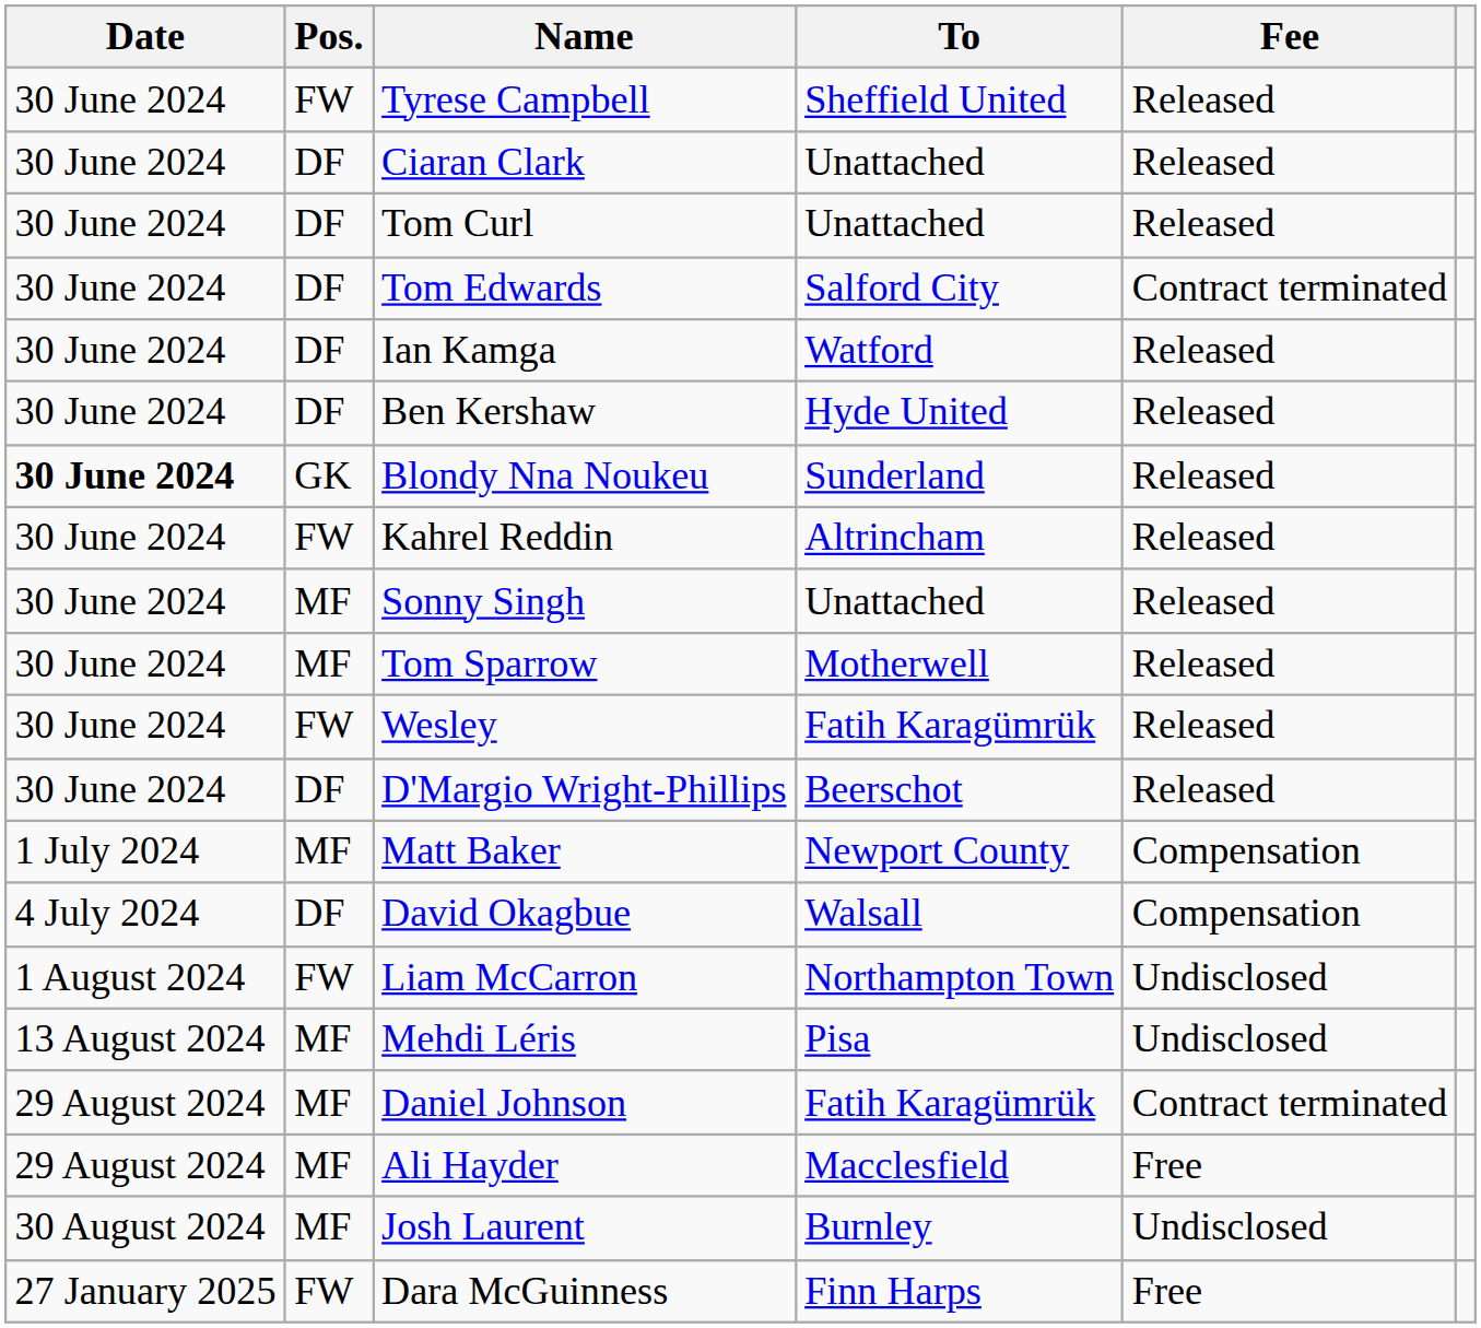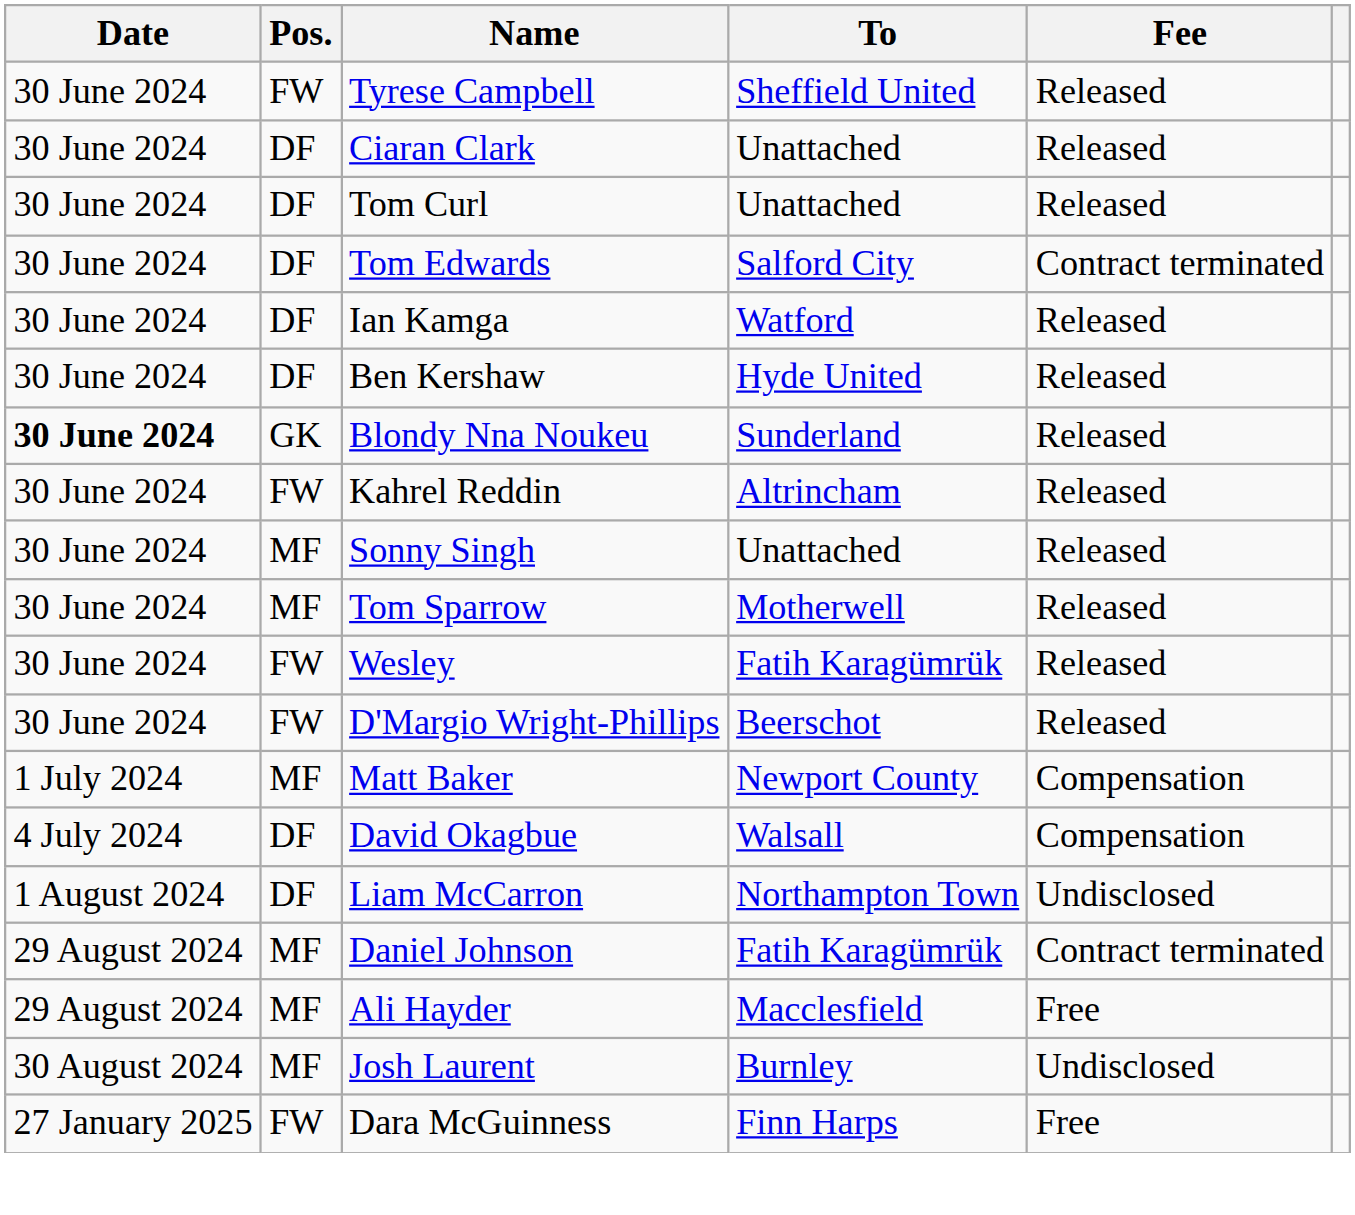D'Margio Wright-Phillips | Pos.: DF -> FW
Liam McCarron | Pos.: FW -> DF
- row: 13 August 2024 | MF | Mehdi Léris | Pisa | Undisclosed
